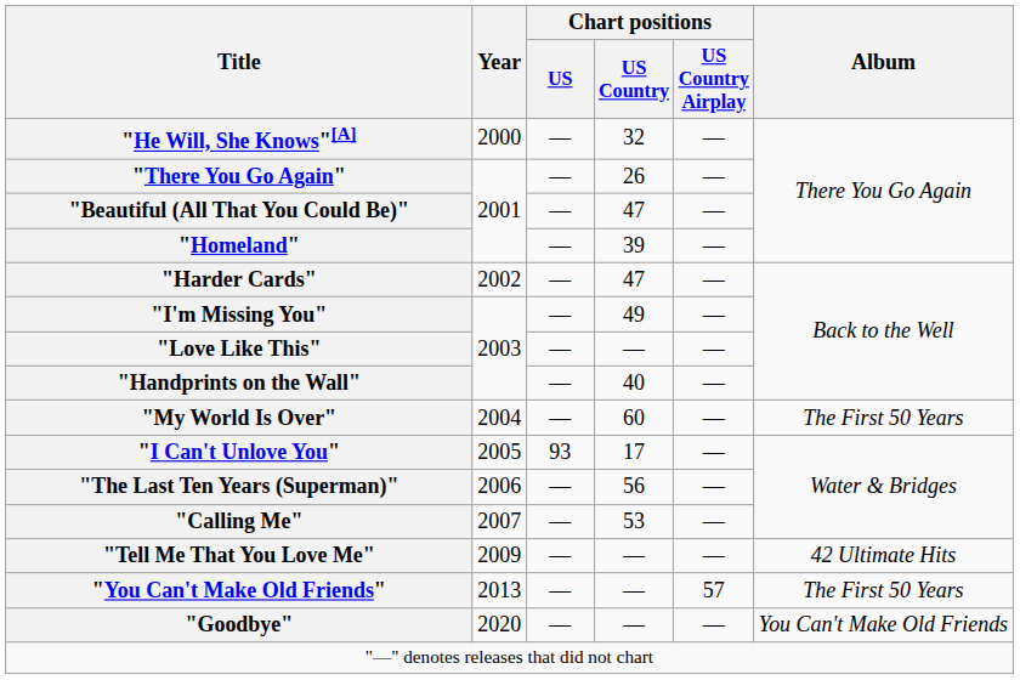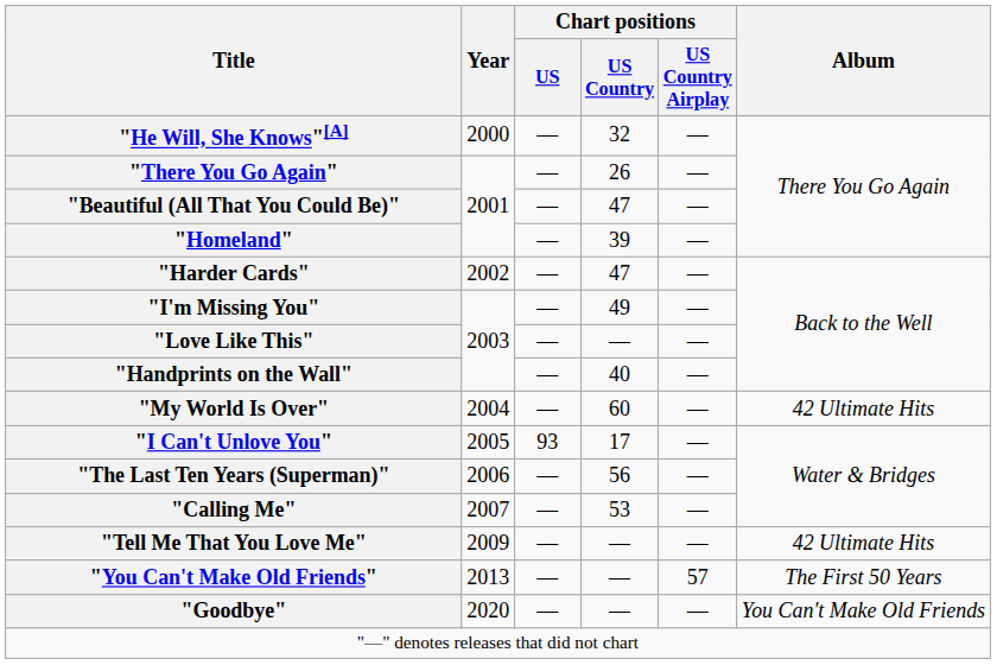"My World Is Over" | Album: The First 50 Years -> 42 Ultimate Hits
